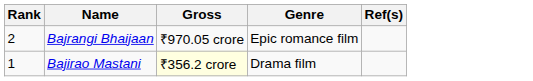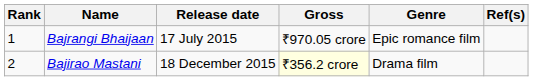+ column: Release date | 17 July 2015 | 18 December 2015
Bajrangi Bhaijaan | Rank: 2 -> 1
Bajirao Mastani | Rank: 1 -> 2
